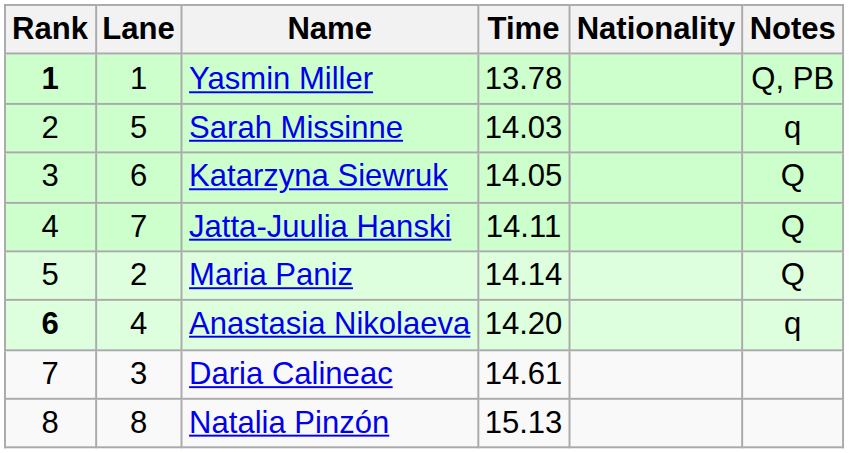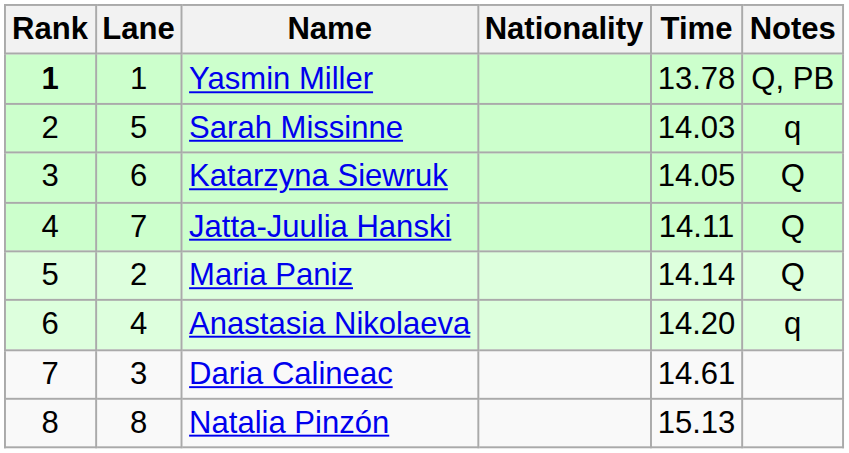columns swapped: Nationality <-> Time
Anastasia Nikolaeva | Rank: bold -> normal
